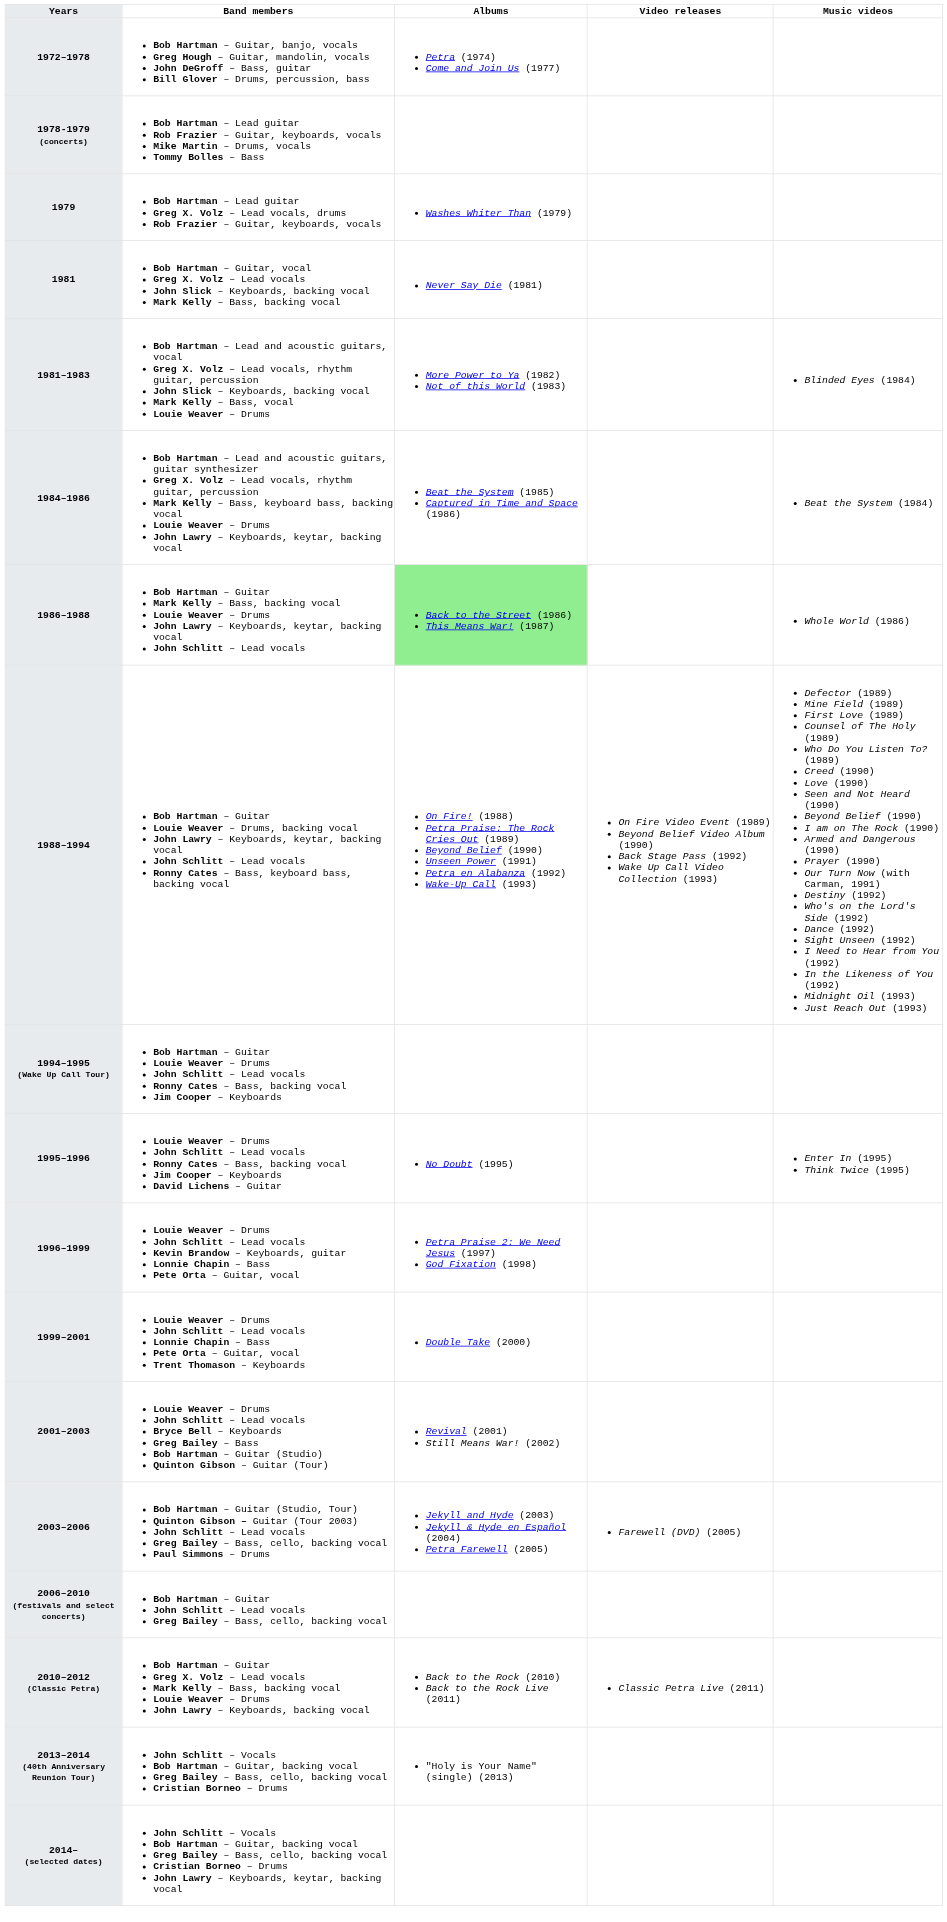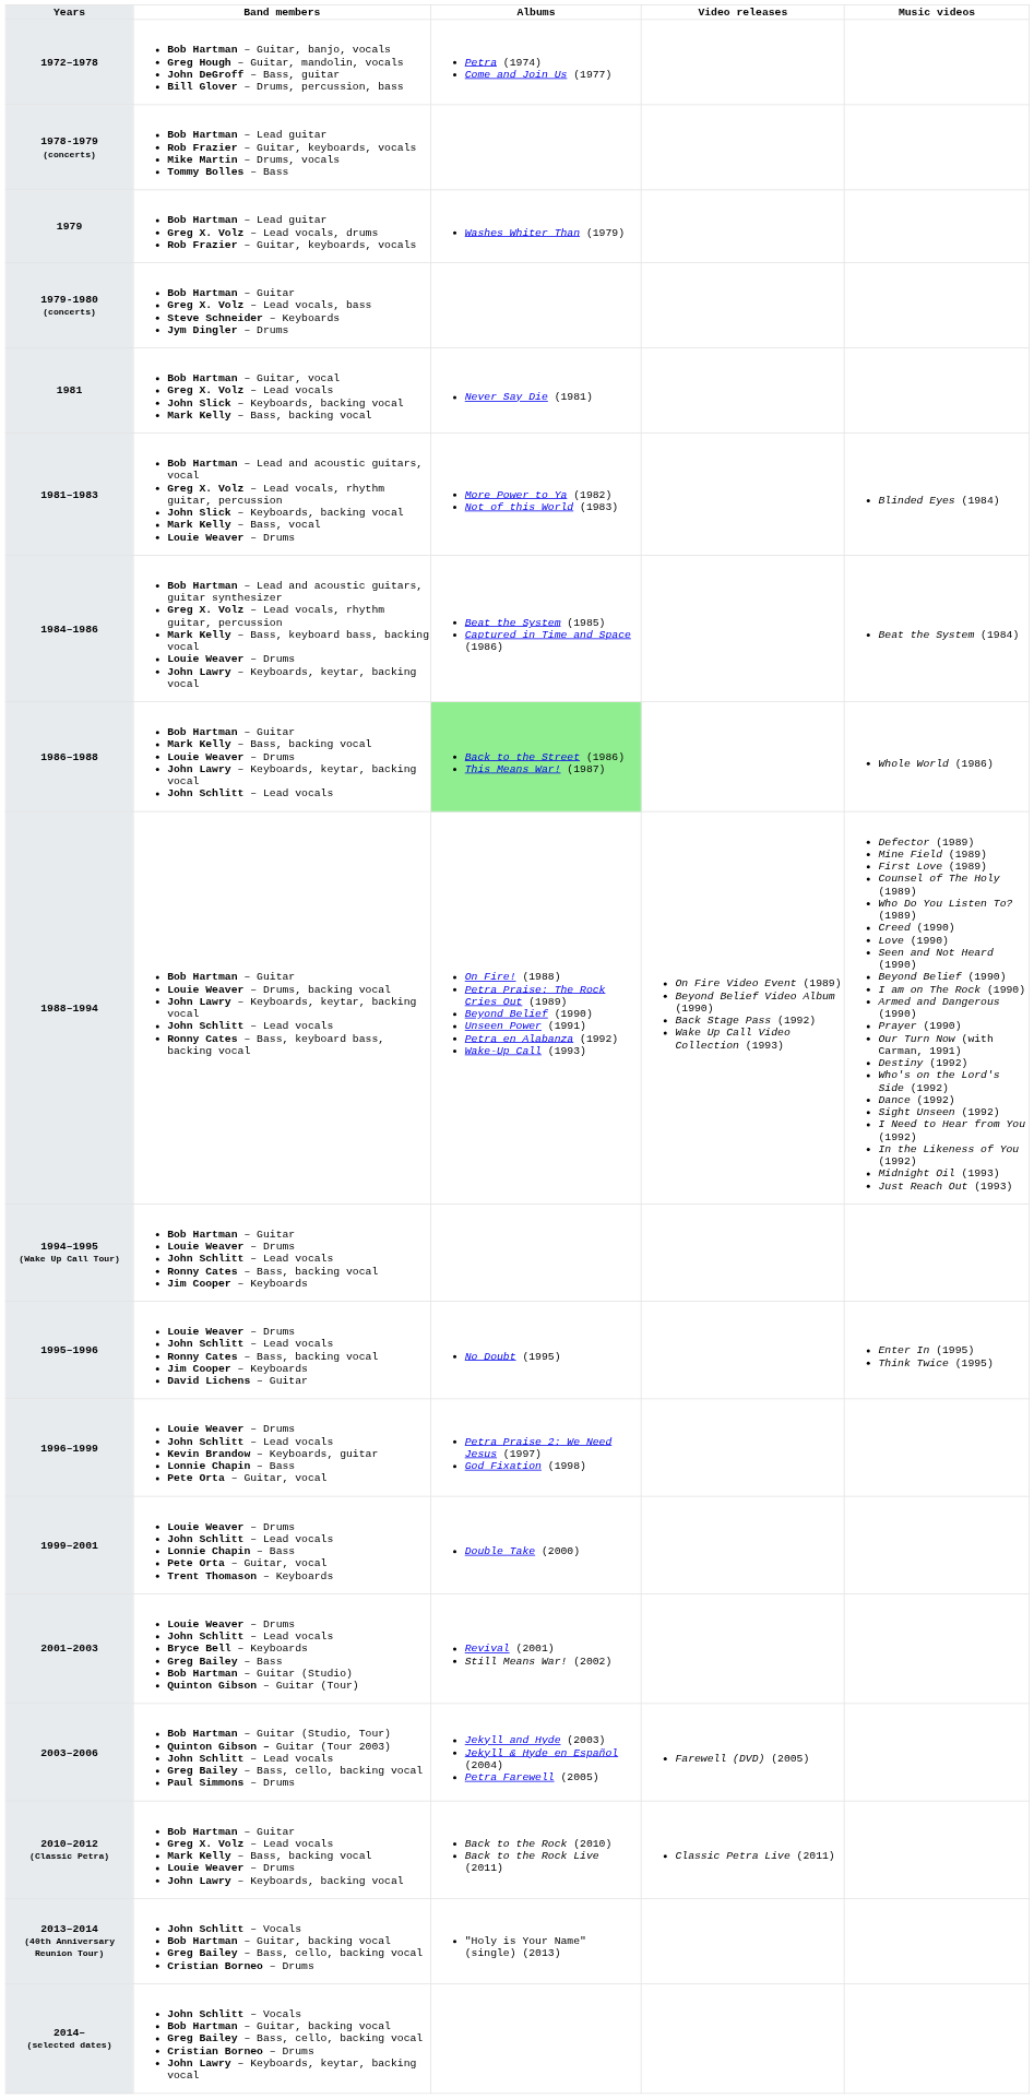+ row: 1979-1980 (concerts) | Bob Hartman – Guitar Greg X. Volz – Lead vocals, bass Steve Schneider – Keyboards Jym Dingler – Drums
- row: 2006–2010 (festivals and select concerts) | Bob Hartman – Guitar John Schlitt – Lead vocals Greg Bailey – Bass, cello, backing vocal
